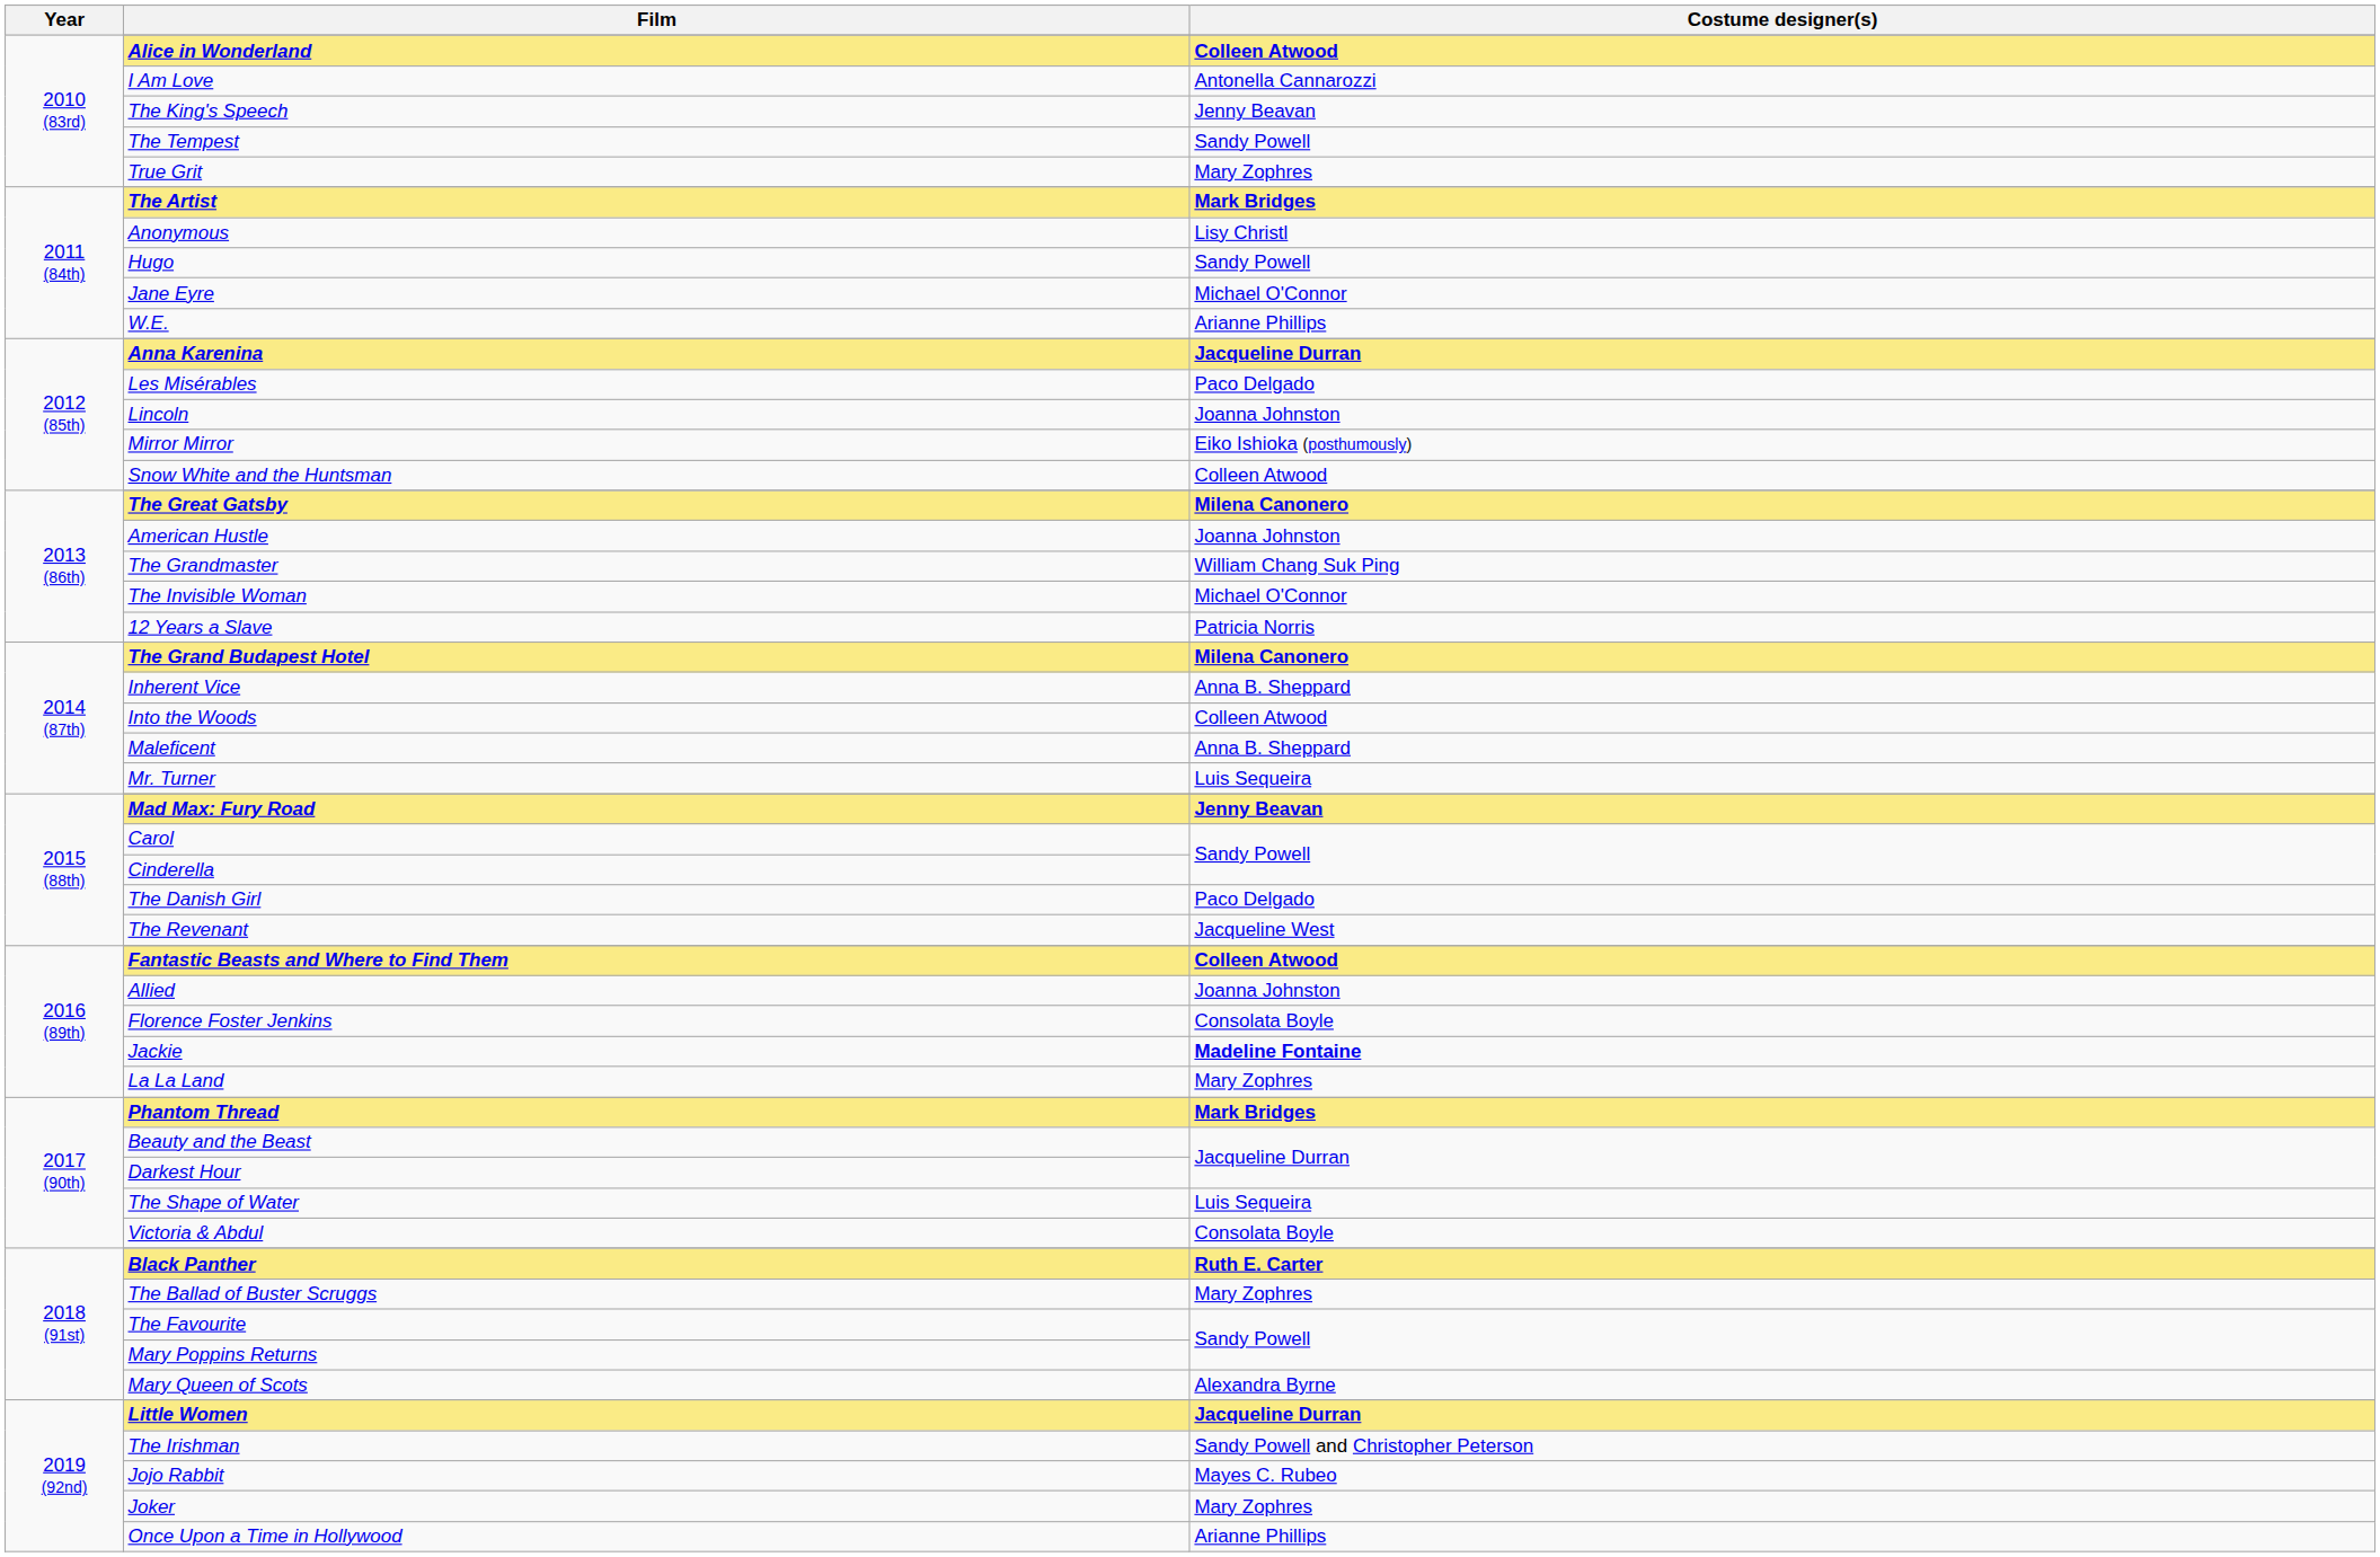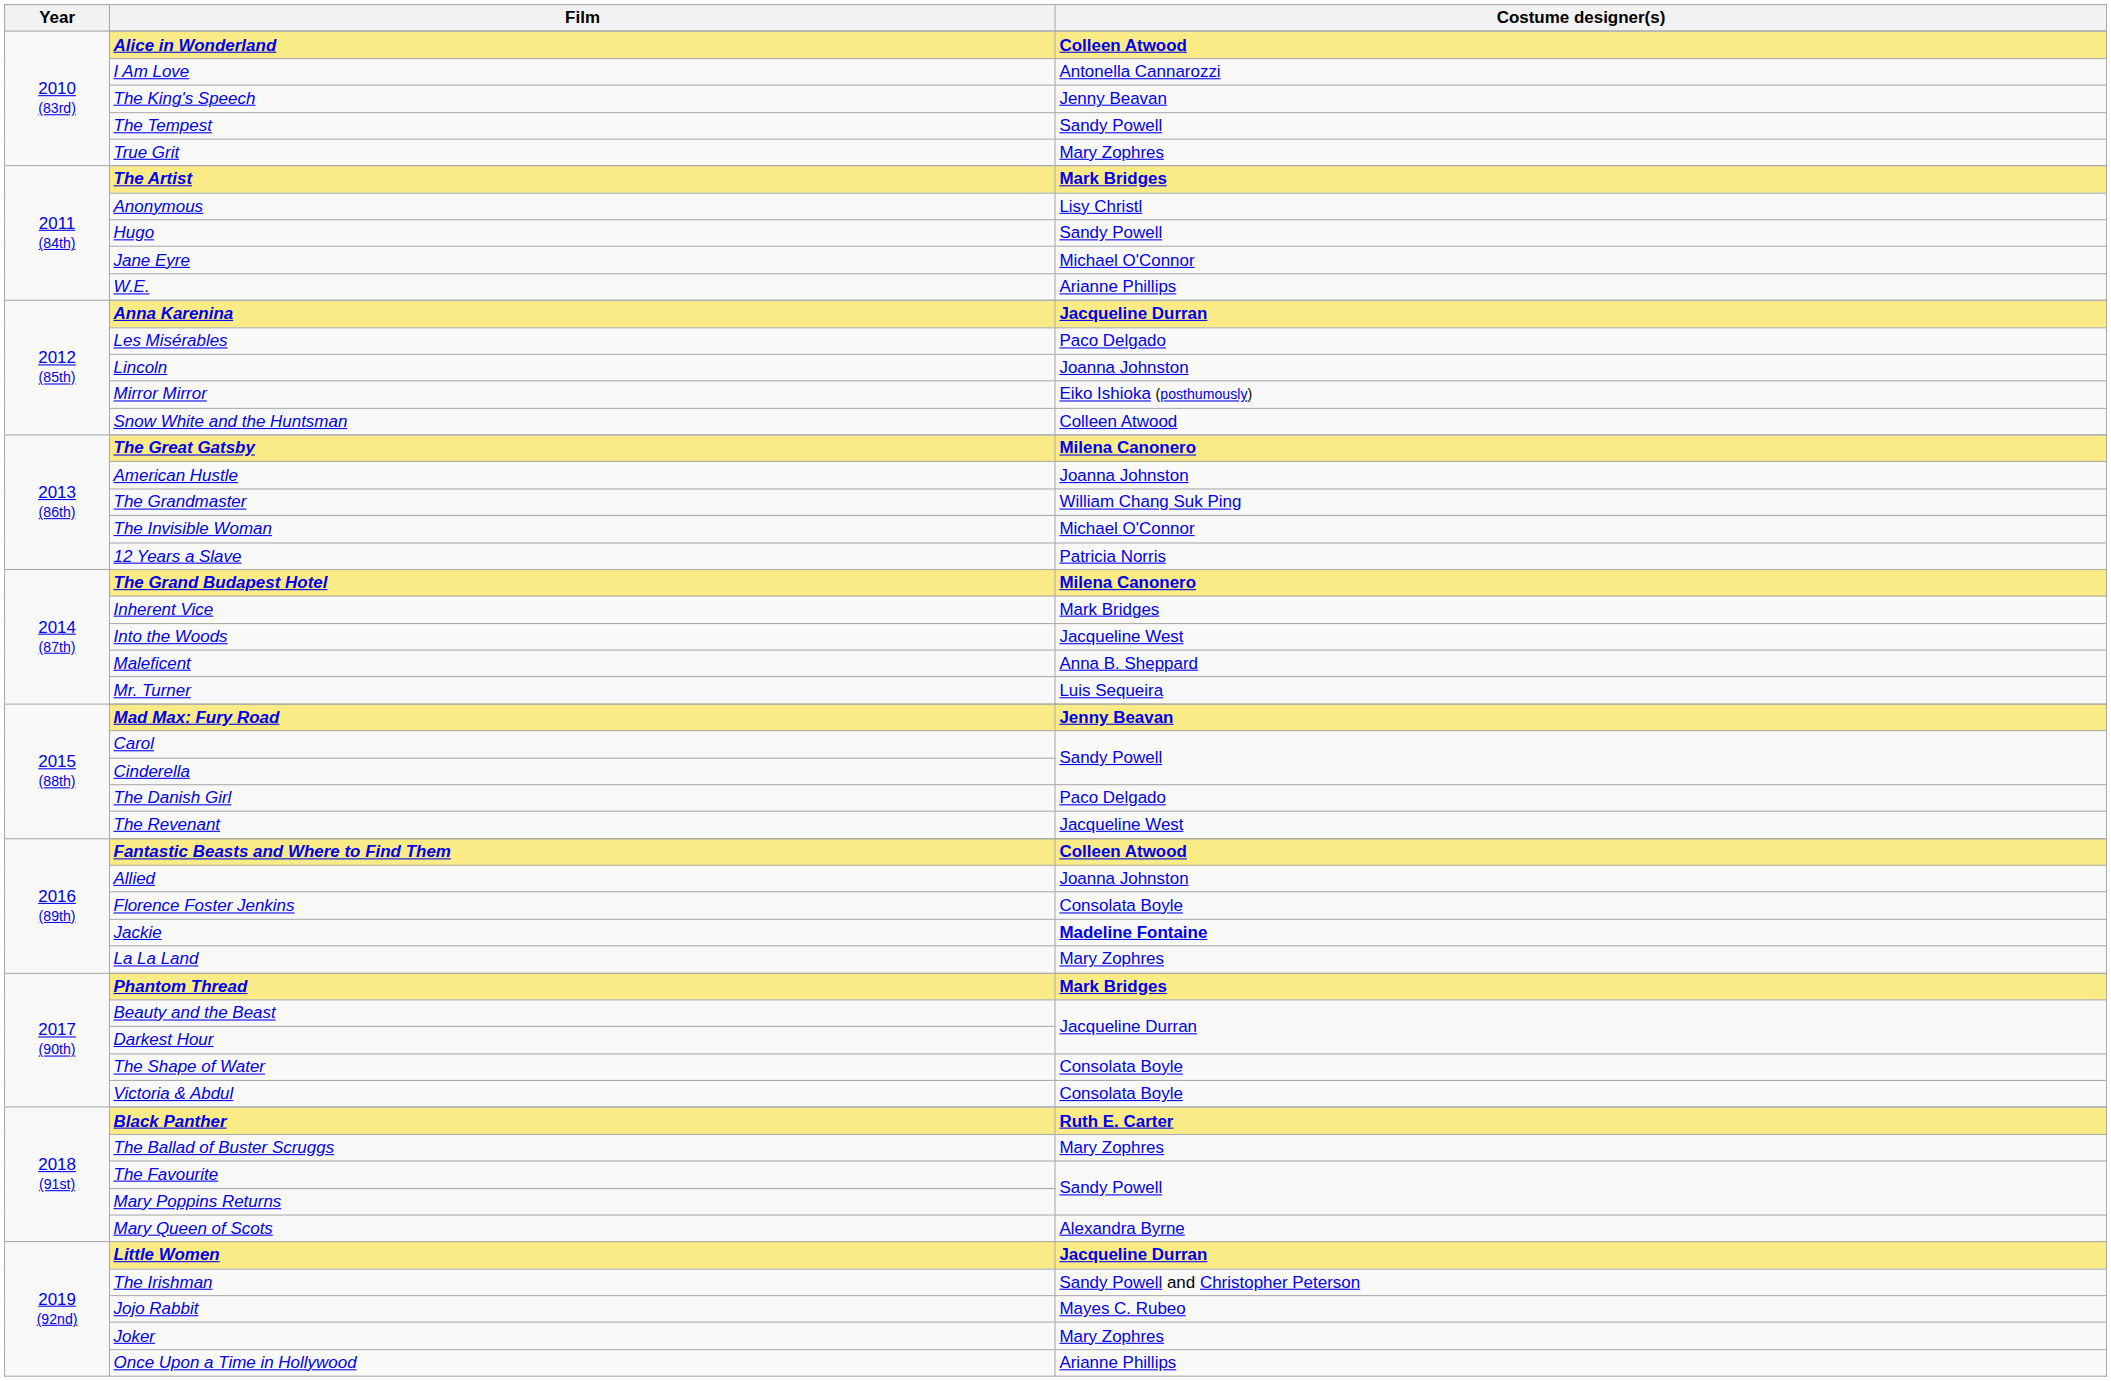Inherent Vice | Costume designer(s): Anna B. Sheppard -> Mark Bridges
Into the Woods | Costume designer(s): Colleen Atwood -> Jacqueline West
The Shape of Water | Costume designer(s): Luis Sequeira -> Consolata Boyle
